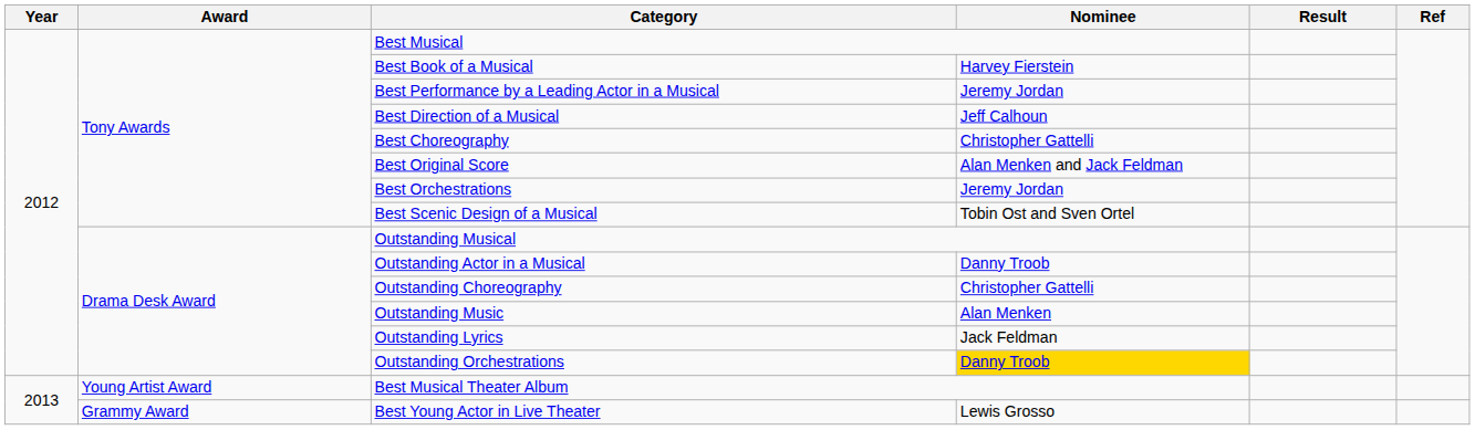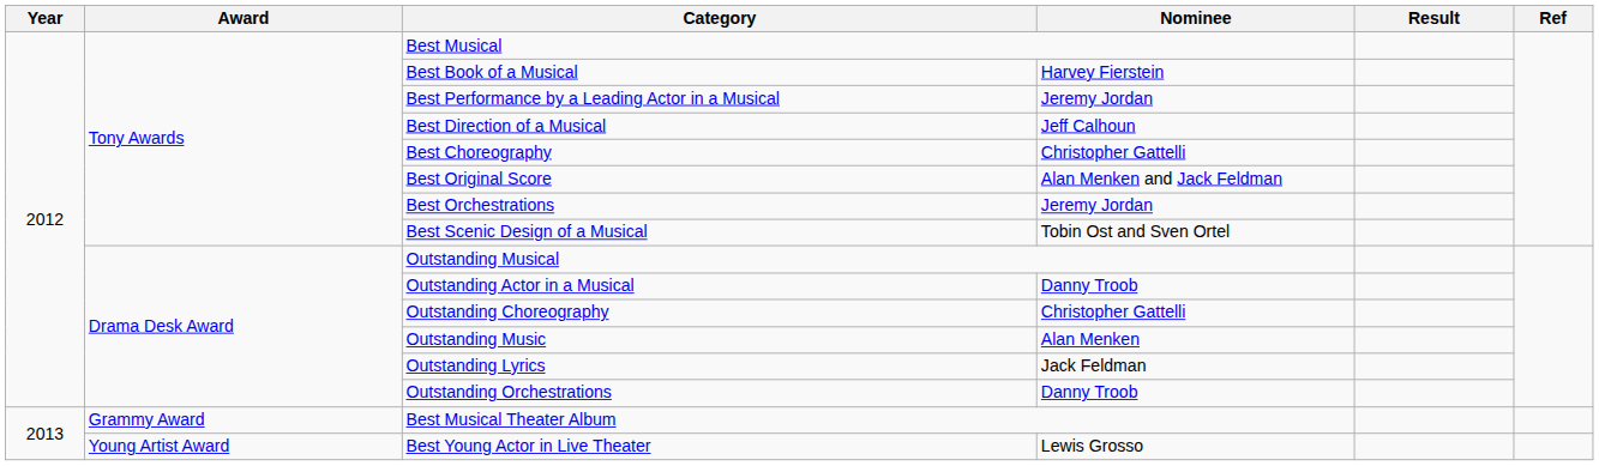Outstanding Orchestrations | Nominee: gold background -> no background
Best Musical Theater Album | Award: Young Artist Award -> Grammy Award
Best Young Actor in Live Theater | Award: Grammy Award -> Young Artist Award
